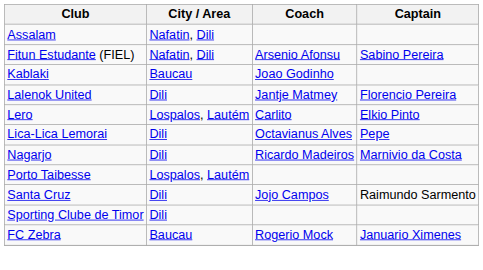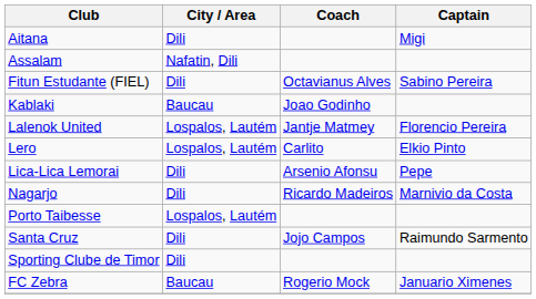+ row: Aitana | Dili | Migi
Fitun Estudante (FIEL) | City / Area: Nafatin, Dili -> Dili
Fitun Estudante (FIEL) | Coach: Arsenio Afonsu -> Octavianus Alves
Lalenok United | City / Area: Dili -> Lospalos, Lautém
Lica-Lica Lemorai | Coach: Octavianus Alves -> Arsenio Afonsu
